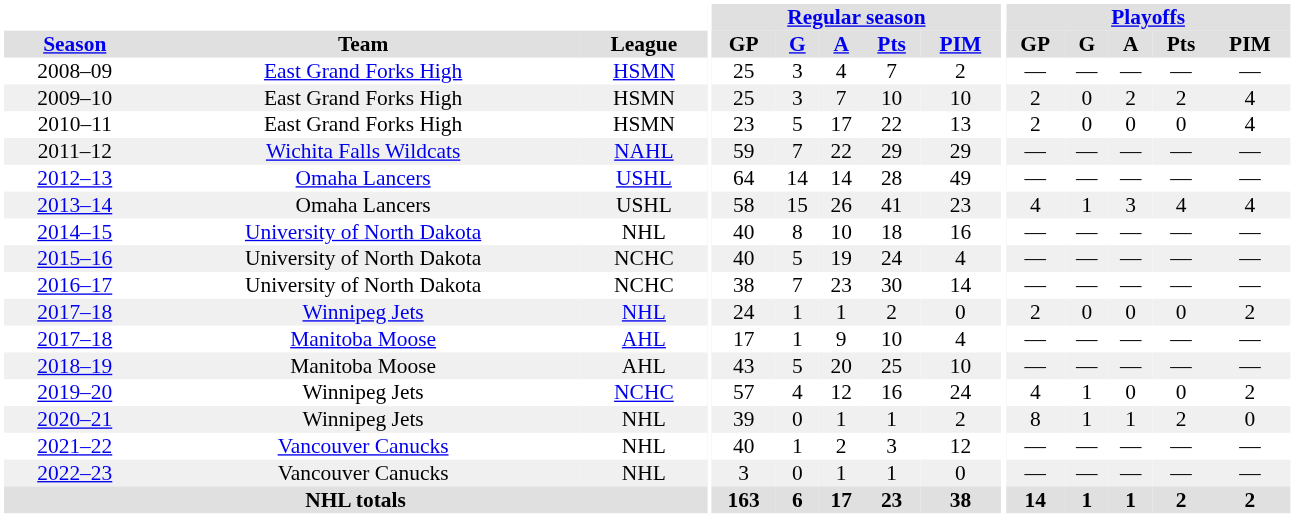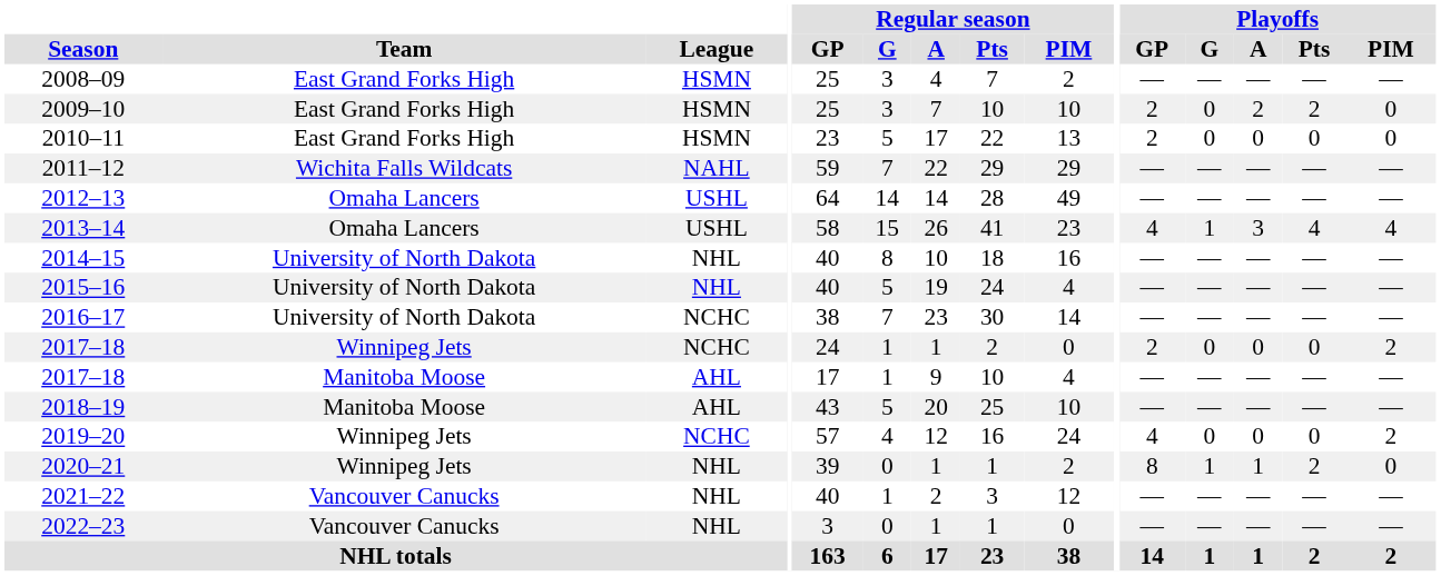2009–10 | Playoffs / PIM: 4 -> 0
2010–11 | Playoffs / PIM: 4 -> 0
2015–16 | League: NCHC -> NHL
2017–18 / Winnipeg Jets | League: NHL -> NCHC
2019–20 | Playoffs / G: 1 -> 0
